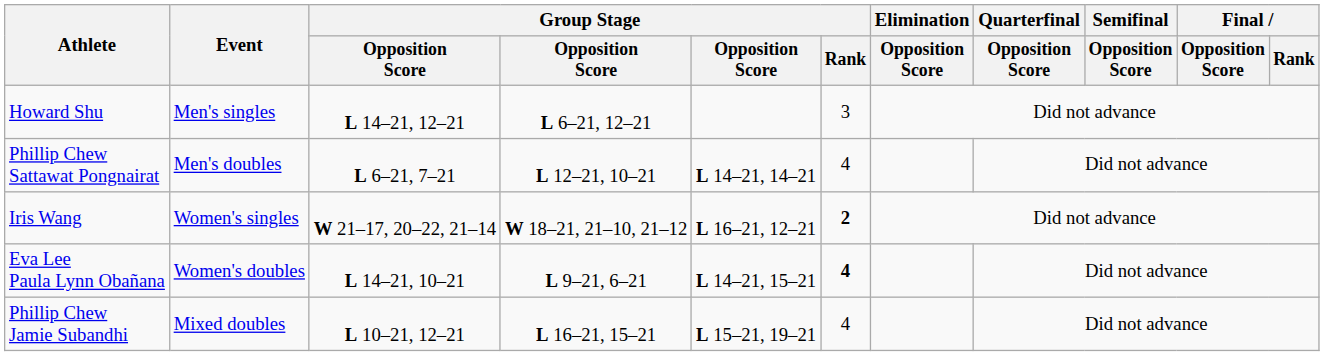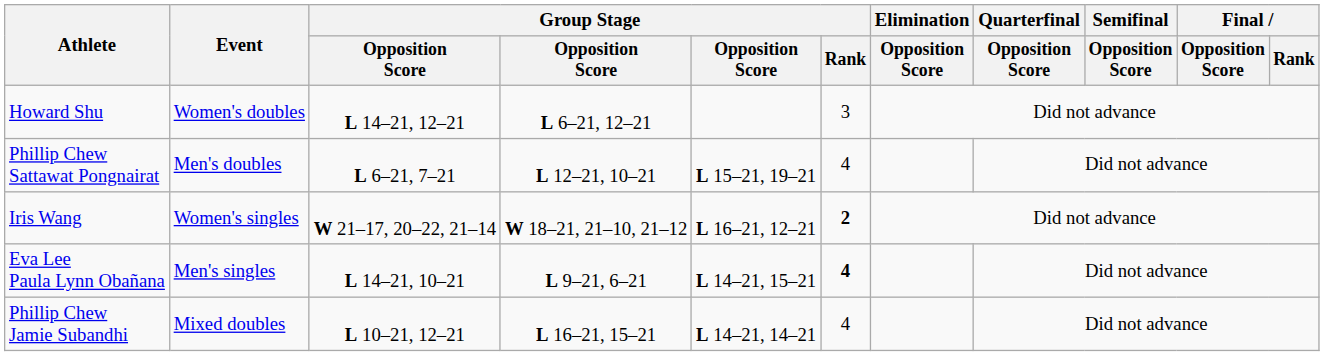Howard Shu | Event: Men's singles -> Women's doubles
Phillip Chew Sattawat Pongnairat | column 5: L 14–21, 14–21 -> L 15–21, 19–21
Eva Lee Paula Lynn Obañana | Event: Women's doubles -> Men's singles
Phillip Chew Jamie Subandhi | column 5: L 15–21, 19–21 -> L 14–21, 14–21
